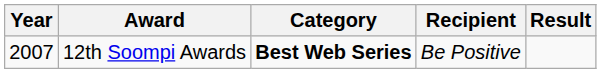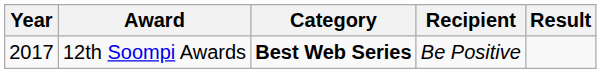12th Soompi Awards | Year: 2007 -> 2017
